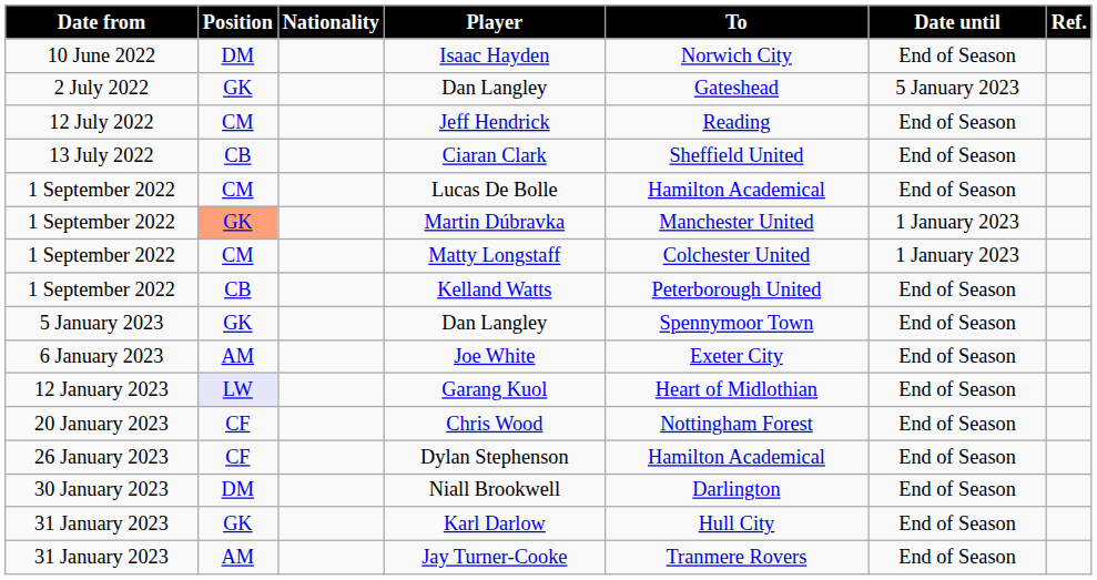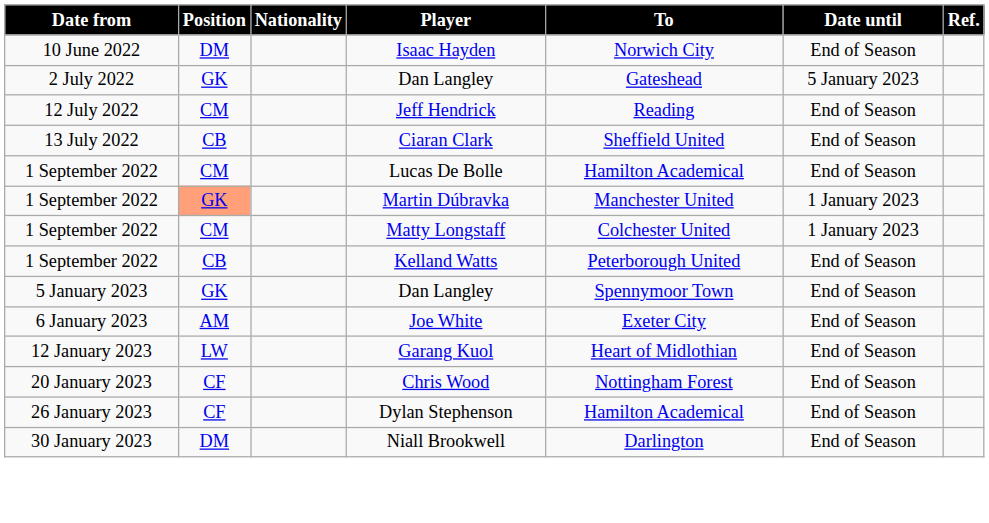Garang Kuol | Position: lavender background -> no background
- row: 31 January 2023 | GK | Karl Darlow | Hull City | End of Season
- row: 31 January 2023 | AM | Jay Turner-Cooke | Tranmere Rovers | End of Season
